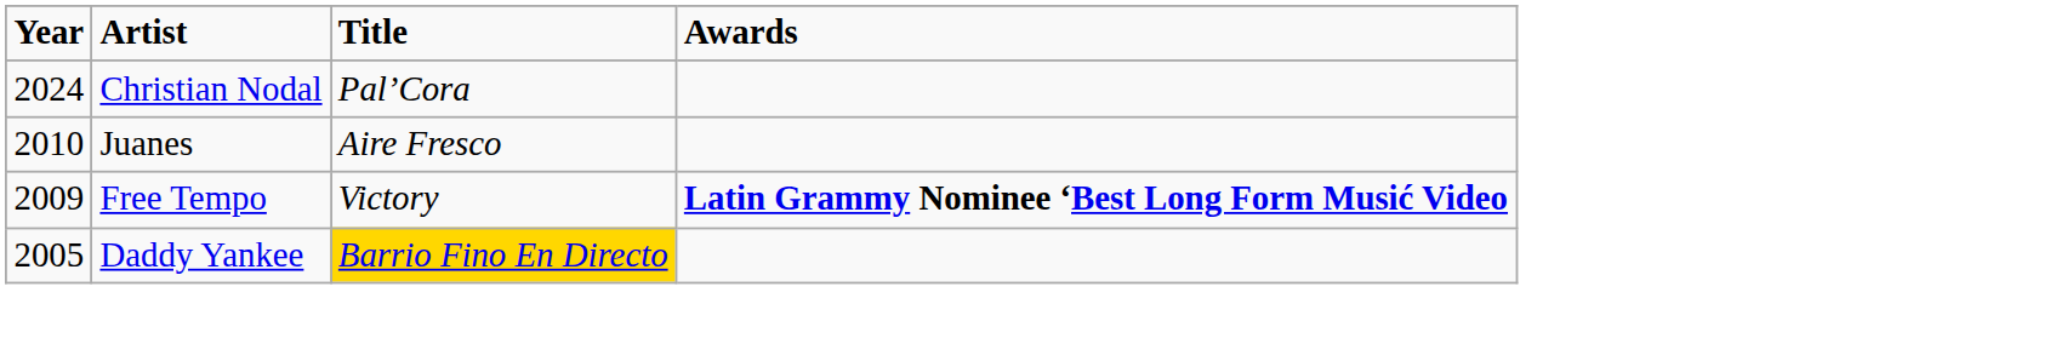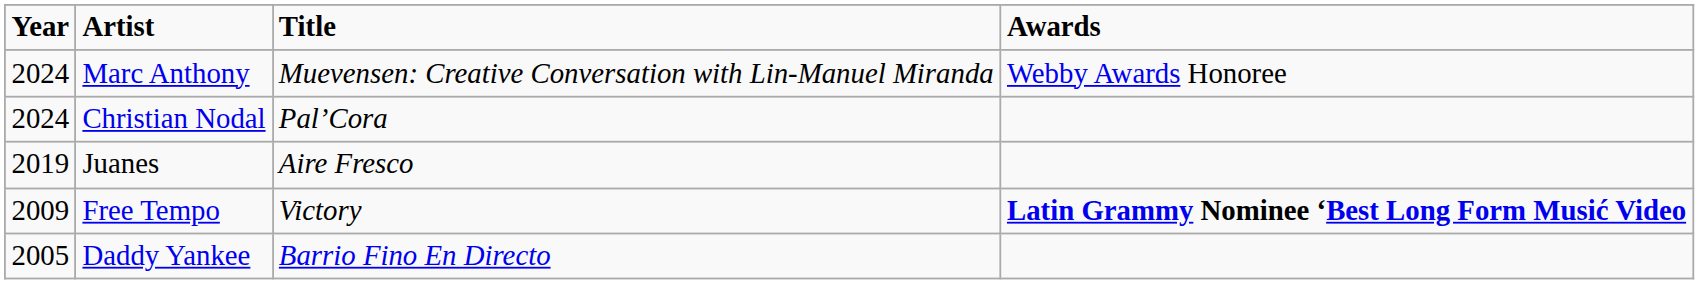+ row: 2024 | Marc Anthony | Muevensen: Creative Conversation with Lin-Manuel Miranda | Webby Awards Honoree
Juanes | Year: 2010 -> 2019
Daddy Yankee | Title: gold background -> no background
